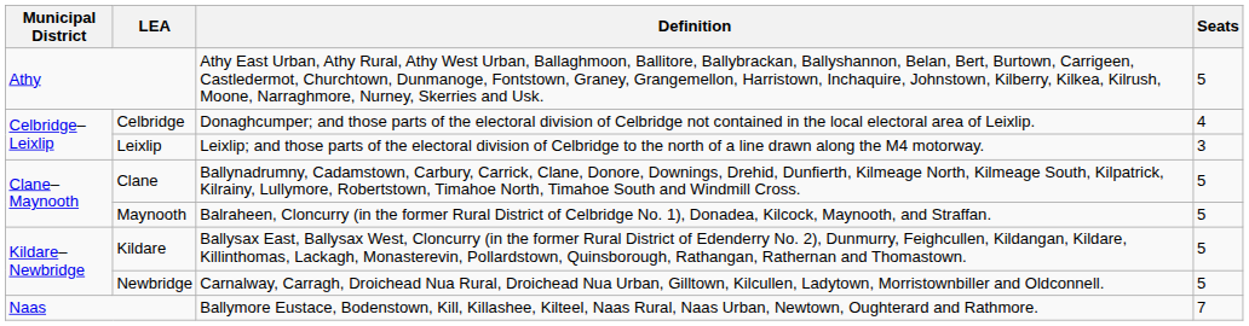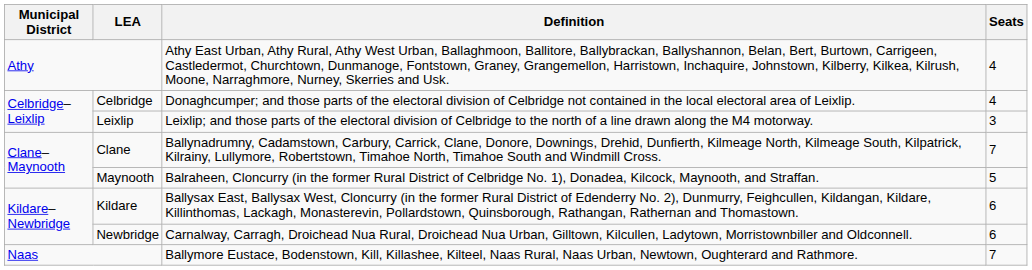Athy | Seats: 5 -> 4
Clane | Seats: 5 -> 7
Kildare | Seats: 5 -> 6
Newbridge | Seats: 5 -> 6
